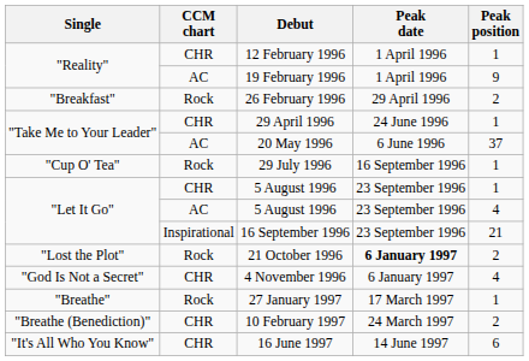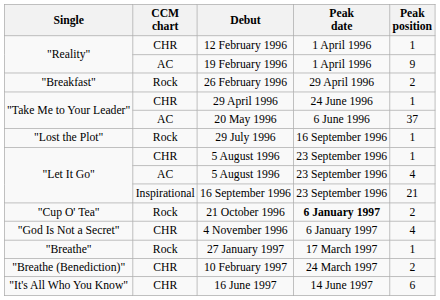29 July 1996 | Single: "Cup O' Tea" -> "Lost the Plot"
21 October 1996 | Single: "Lost the Plot" -> "Cup O' Tea"
